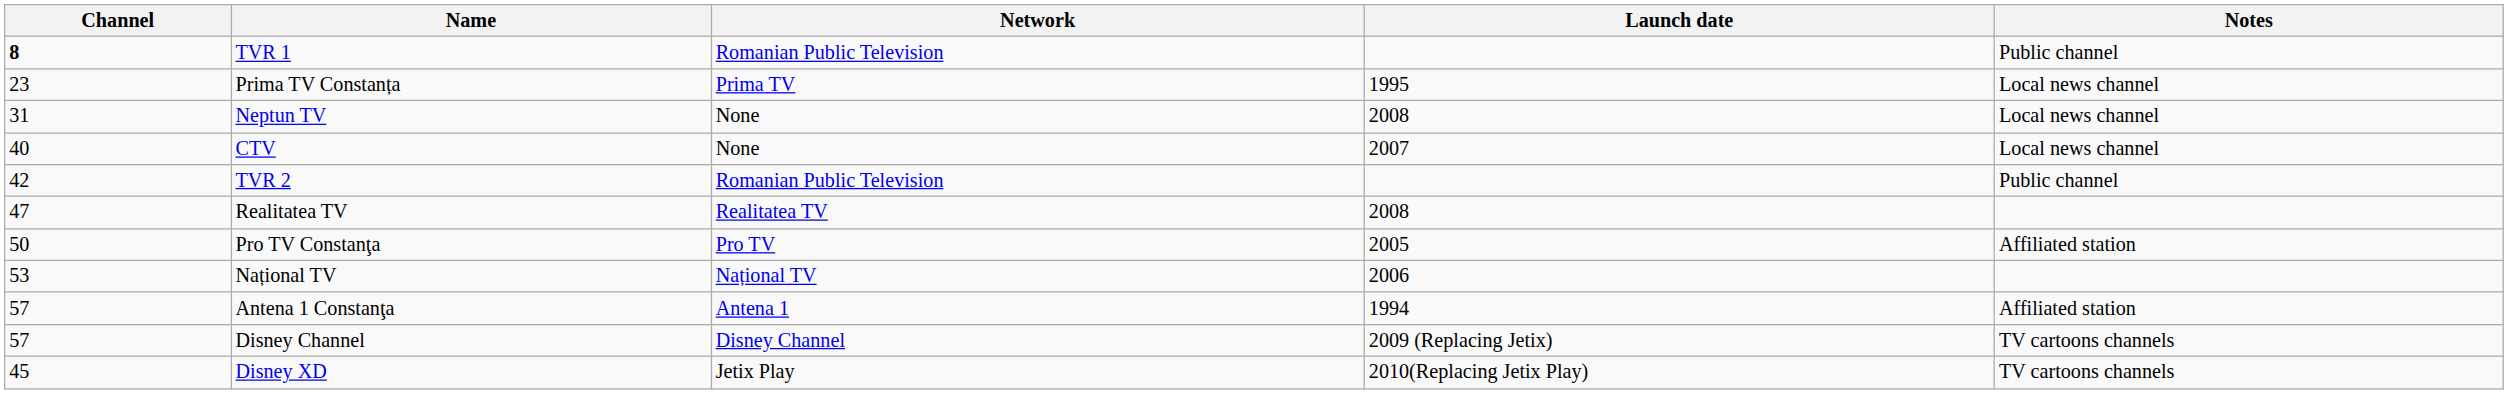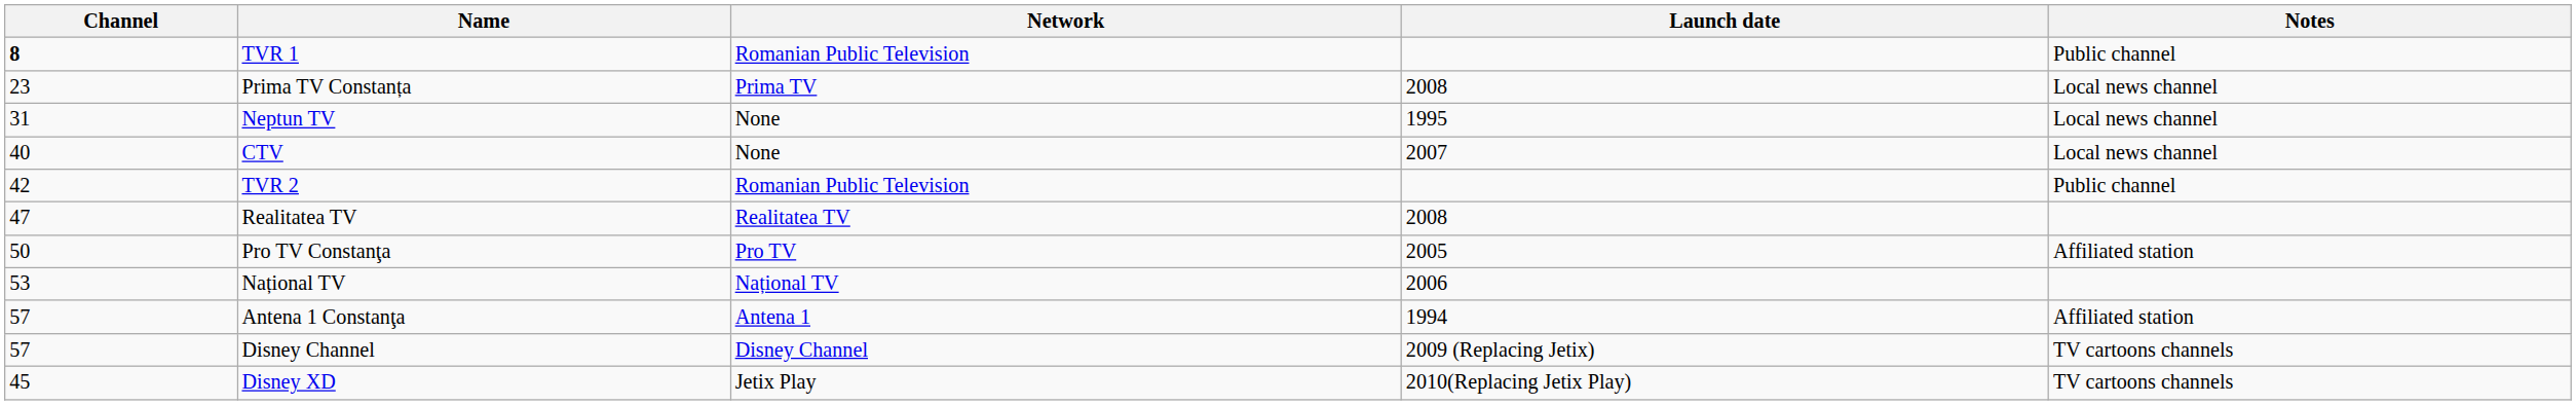Prima TV Constanța | Launch date: 1995 -> 2008
Neptun TV | Launch date: 2008 -> 1995
